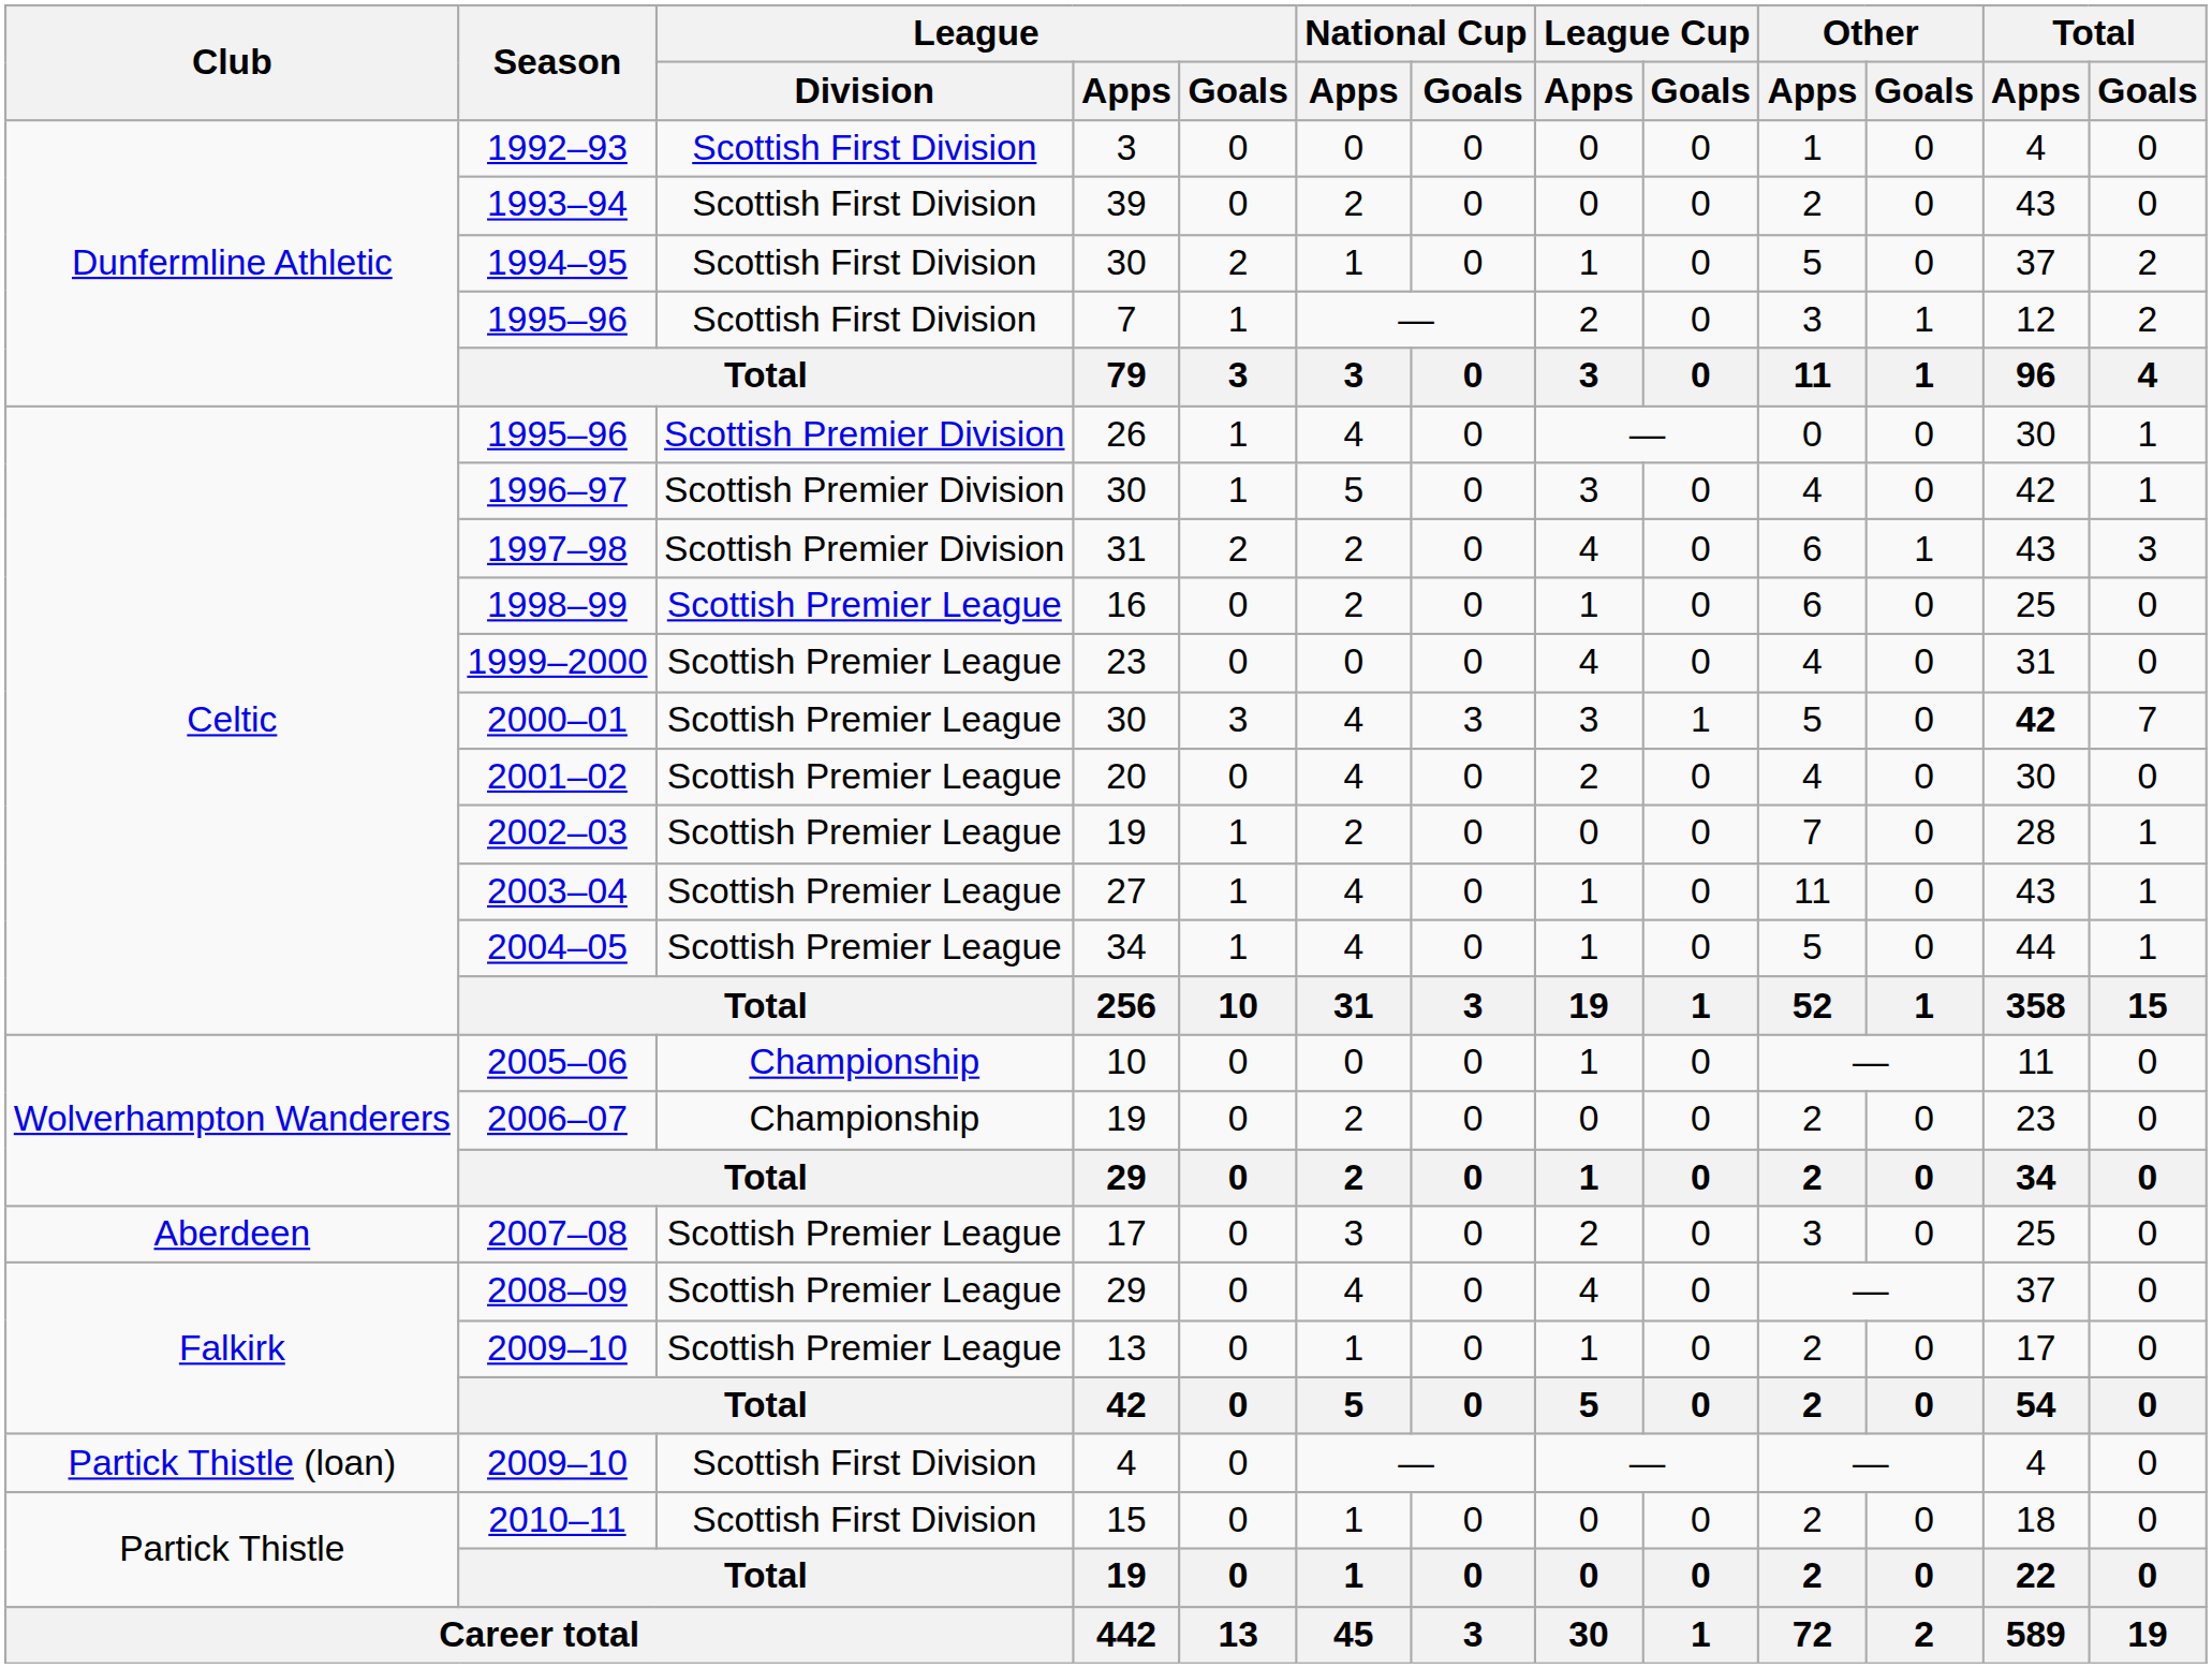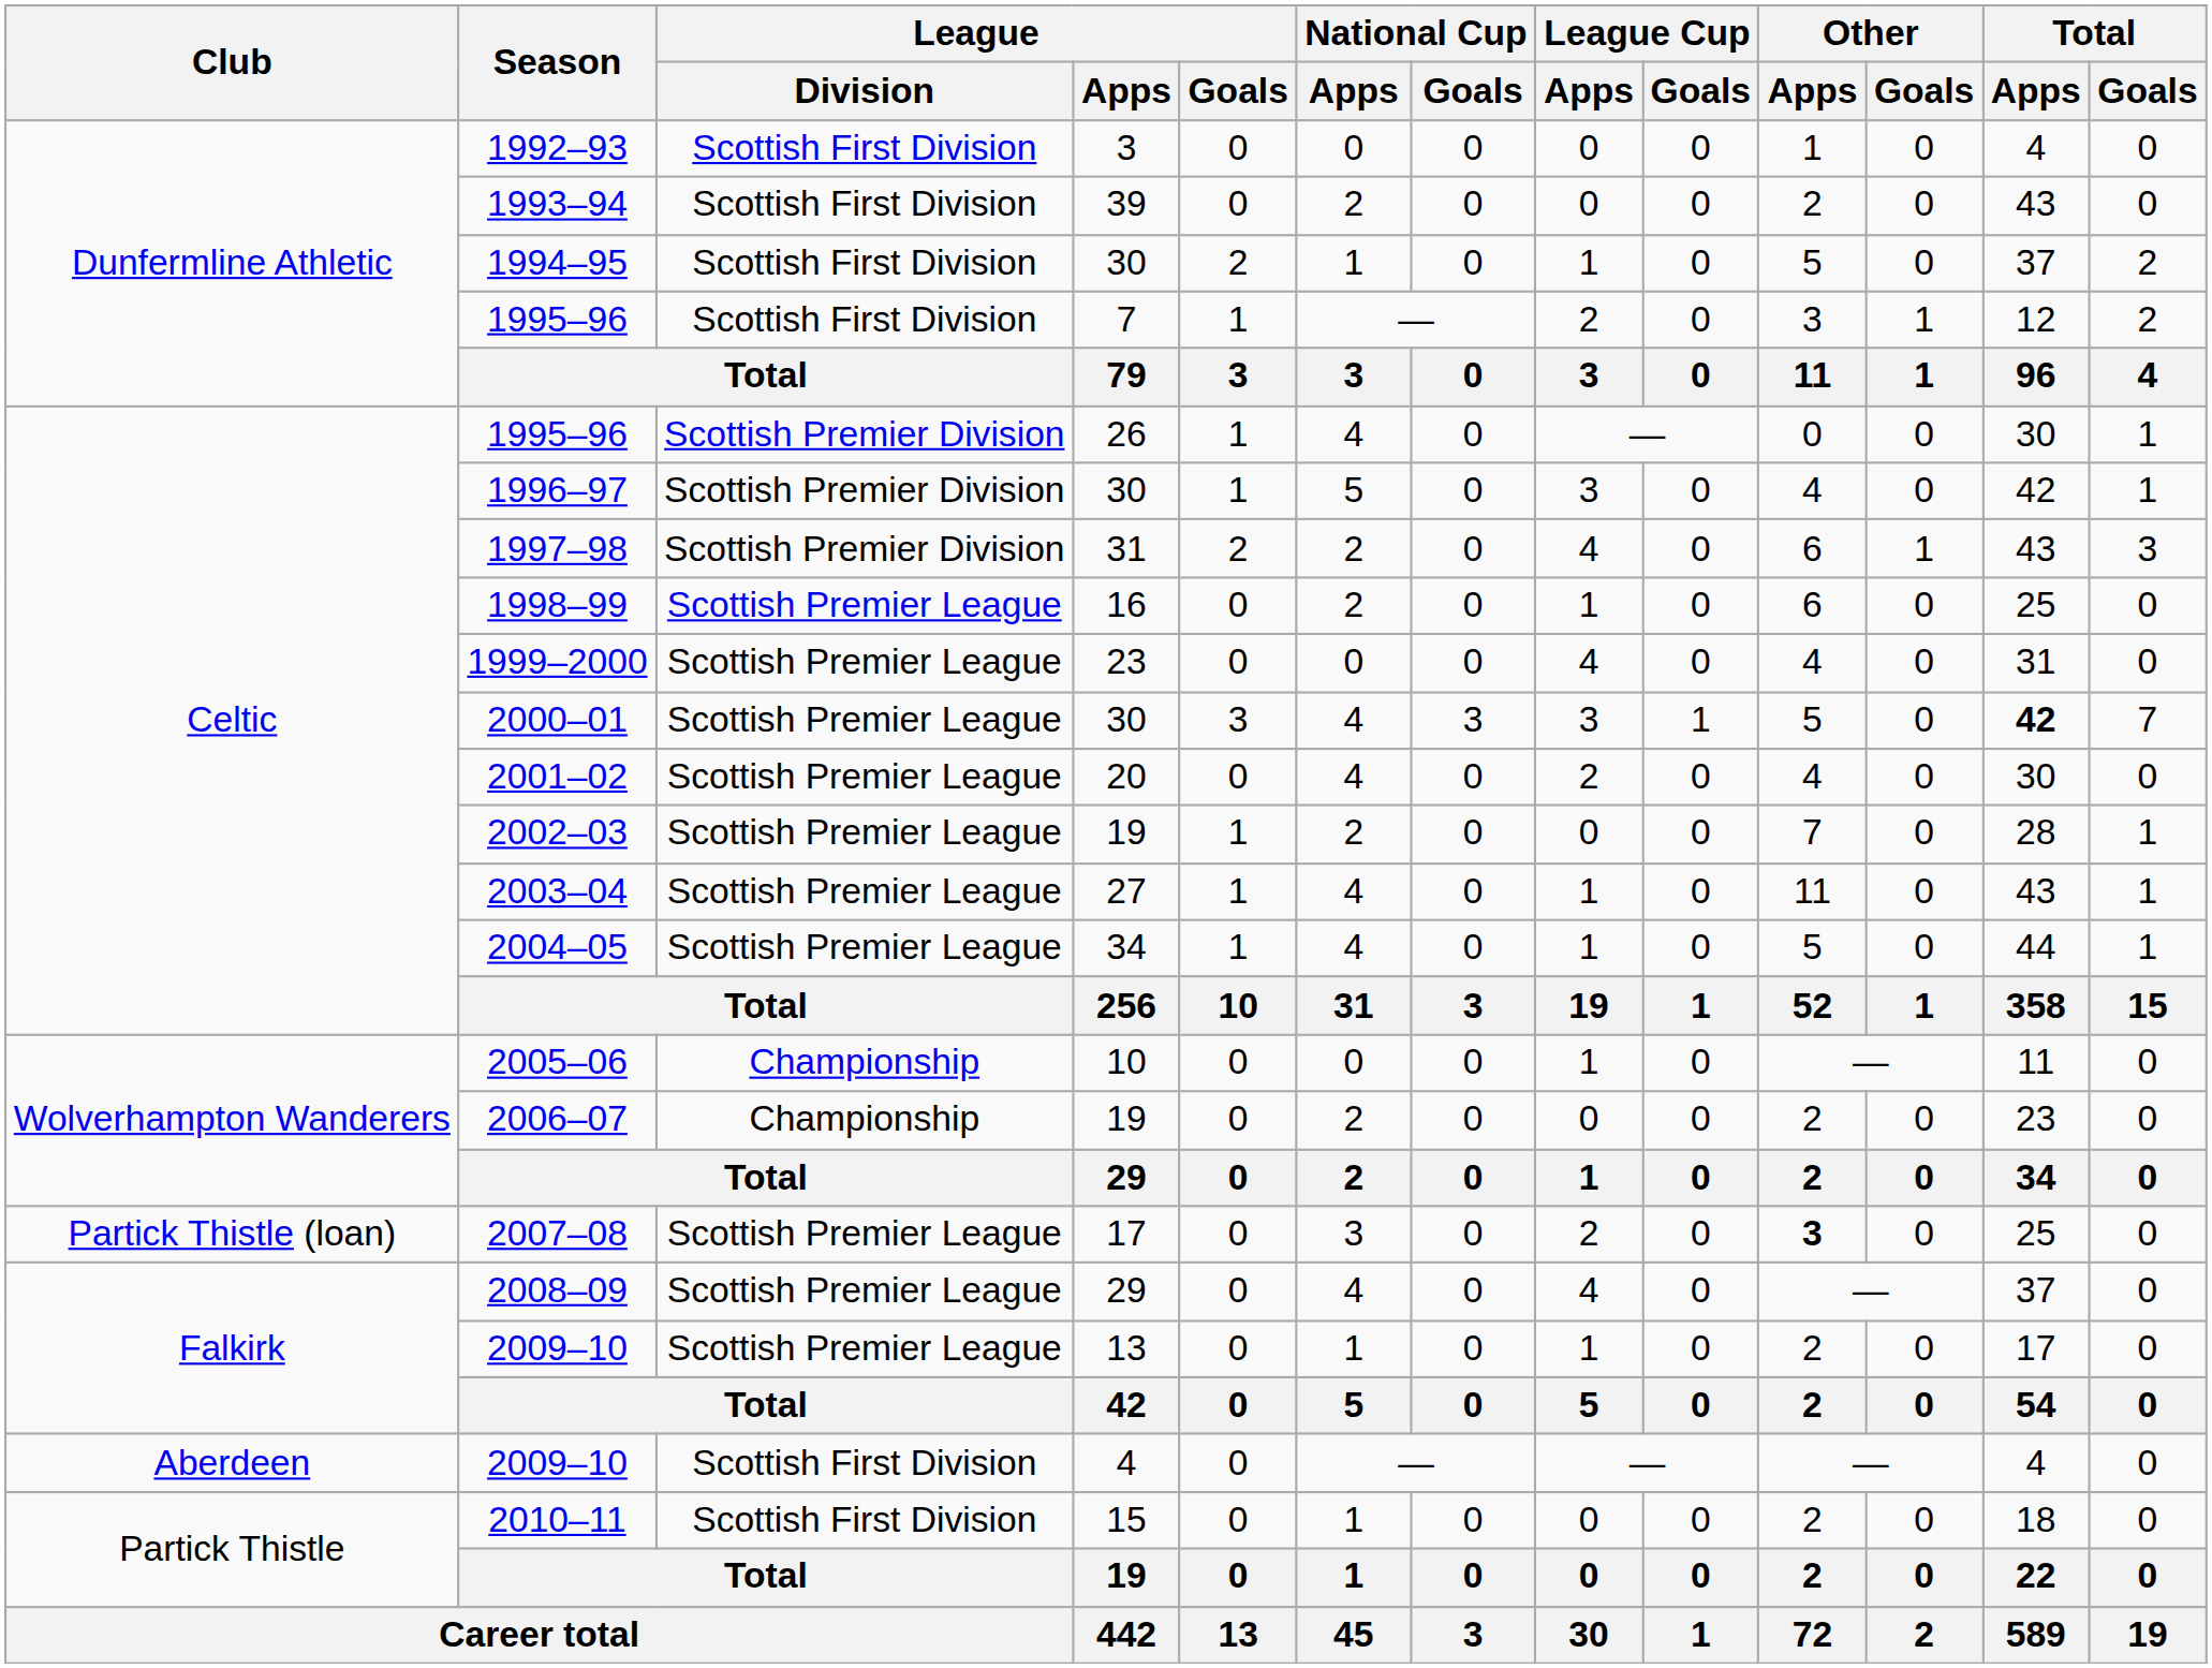2007–08 | Club: Aberdeen -> Partick Thistle (loan)
2007–08 | Other / Apps: normal -> bold
2009–10 / 4 | Club: Partick Thistle (loan) -> Aberdeen
